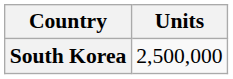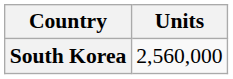South Korea | Units: 2,500,000 -> 2,560,000
